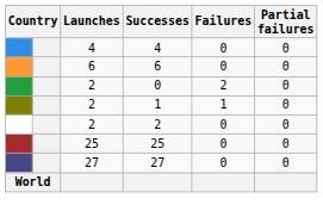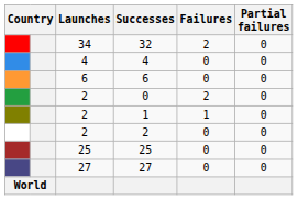+ row: 34 | 32 | 2 | 0
